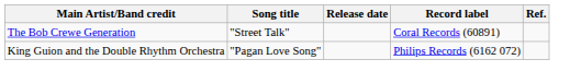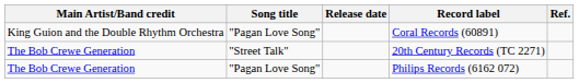Coral Records (60891) | Main Artist/Band credit: The Bob Crewe Generation -> King Guion and the Double Rhythm Orchestra
Coral Records (60891) | Song title: "Street Talk" -> "Pagan Love Song"
+ row: The Bob Crewe Generation | "Street Talk" | 20th Century Records (TC 2271)
Philips Records (6162 072) | Main Artist/Band credit: King Guion and the Double Rhythm Orchestra -> The Bob Crewe Generation
